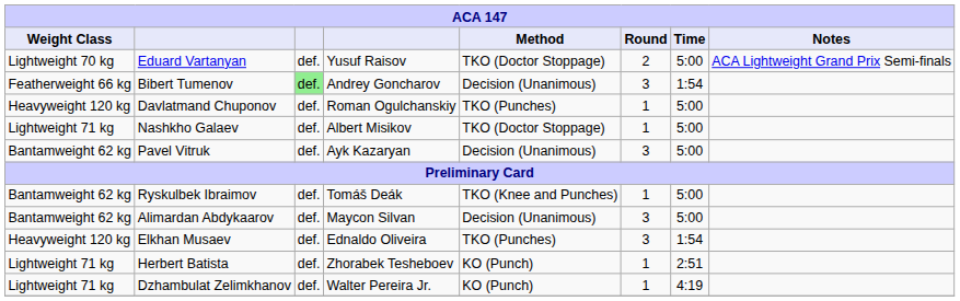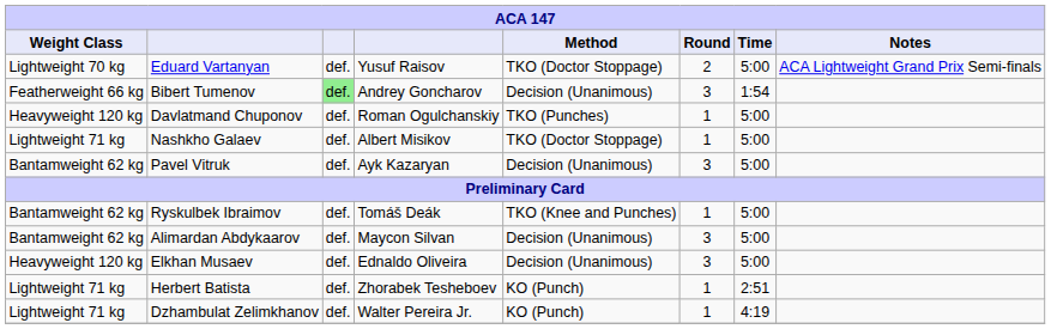Elkhan Musaev | Method: TKO (Punches) -> Decision (Unanimous)
Elkhan Musaev | Time: 1:54 -> 5:00
